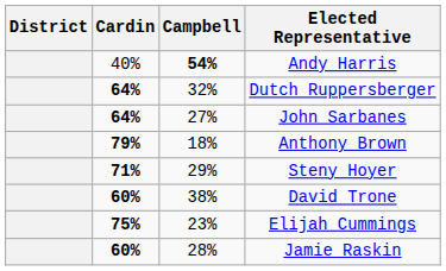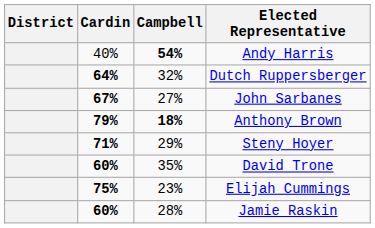John Sarbanes | Cardin: 64% -> 67%
Anthony Brown | Campbell: normal -> bold
David Trone | Campbell: 38% -> 35%
